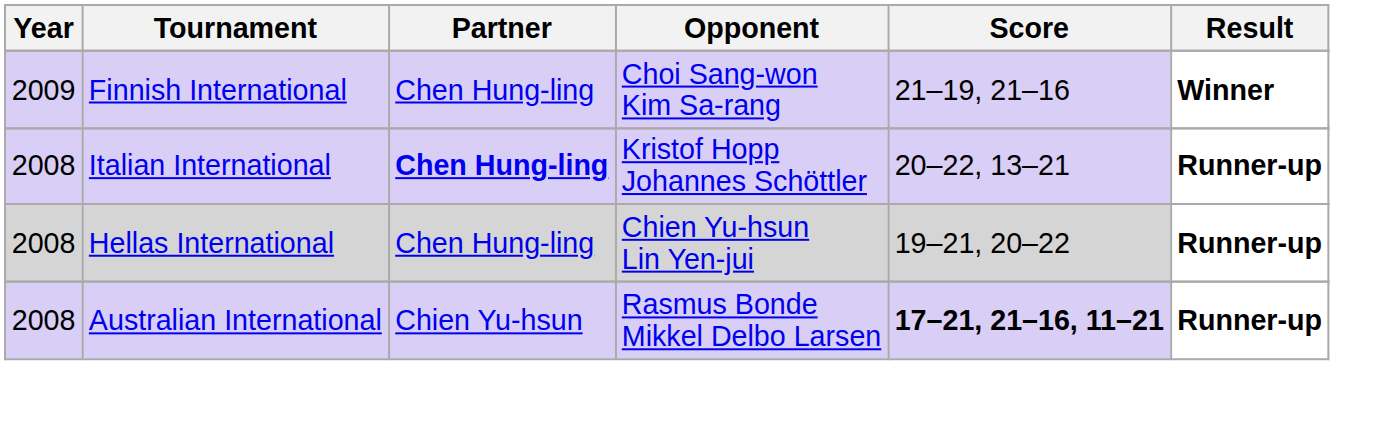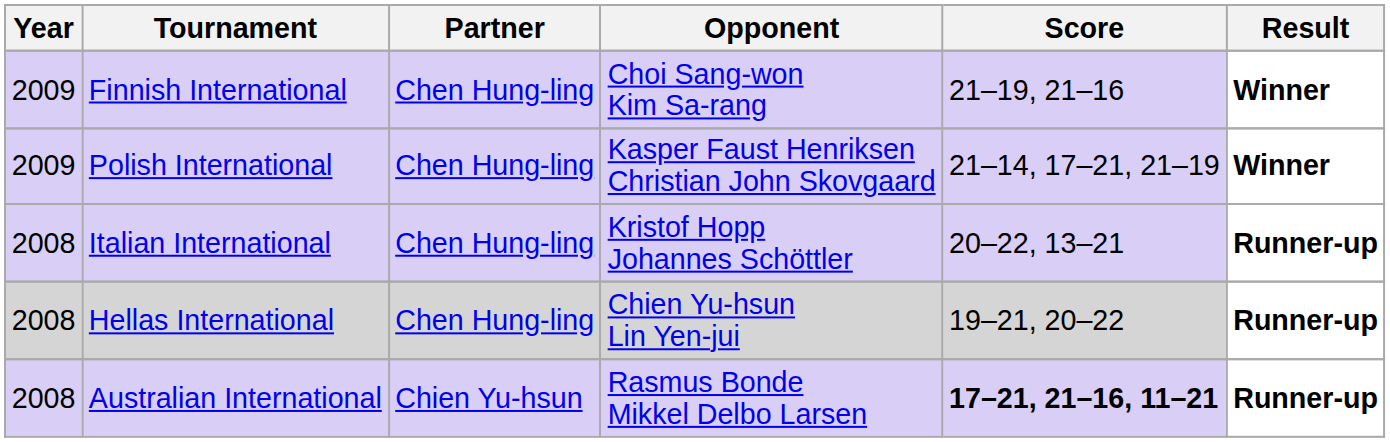+ row: 2009 | Polish International | Chen Hung-ling | Kasper Faust Henriksen Christian John Skovgaard | 21–14, 17–21, 21–19 | Winner
Italian International | Partner: bold -> normal
